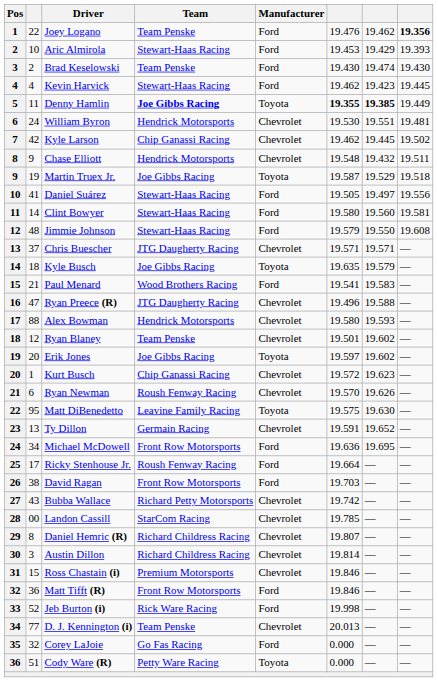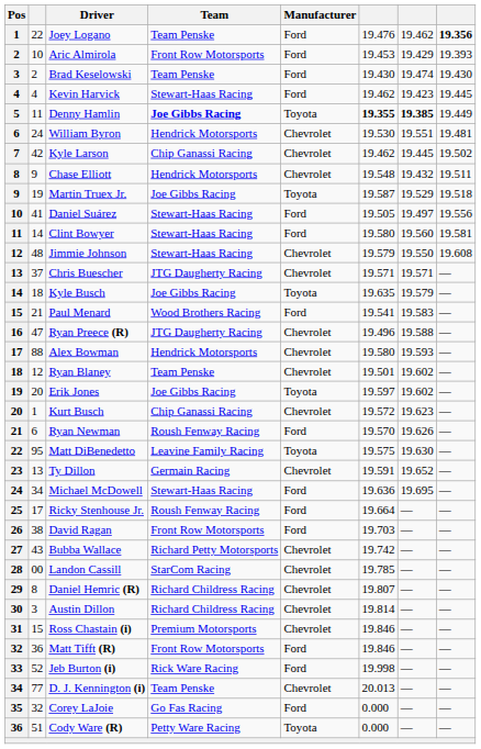Aric Almirola | Team: Stewart-Haas Racing -> Front Row Motorsports
Jimmie Johnson | Manufacturer: Ford -> Chevrolet
Ryan Newman | Manufacturer: Chevrolet -> Ford
Michael McDowell | Team: Front Row Motorsports -> Stewart-Haas Racing
